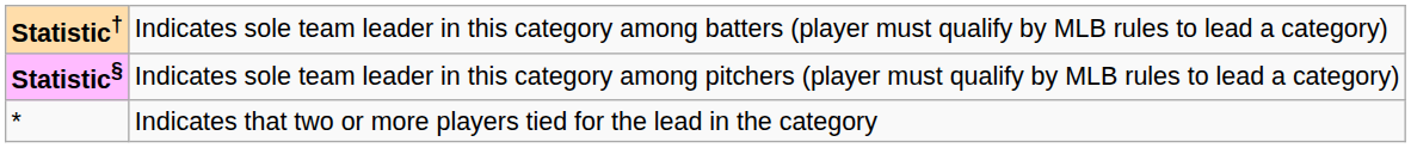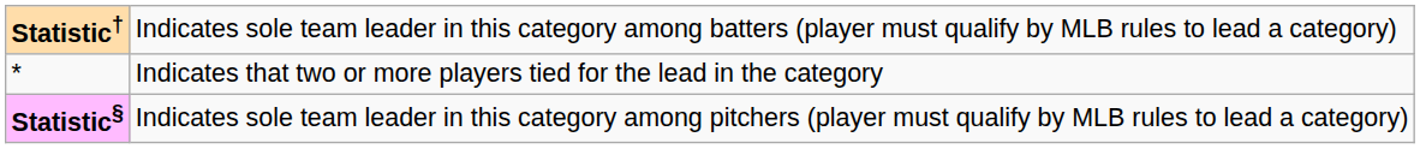rows swapped: Statistic§ <-> *
